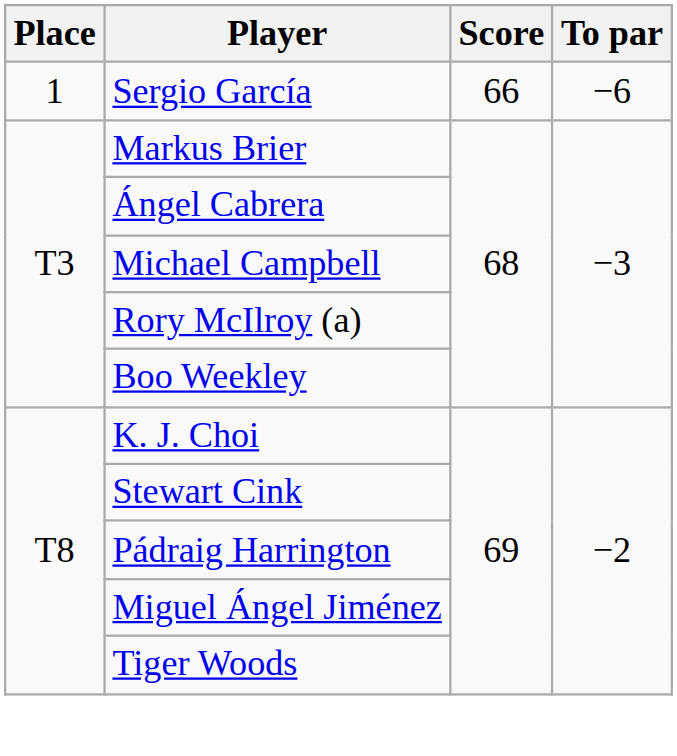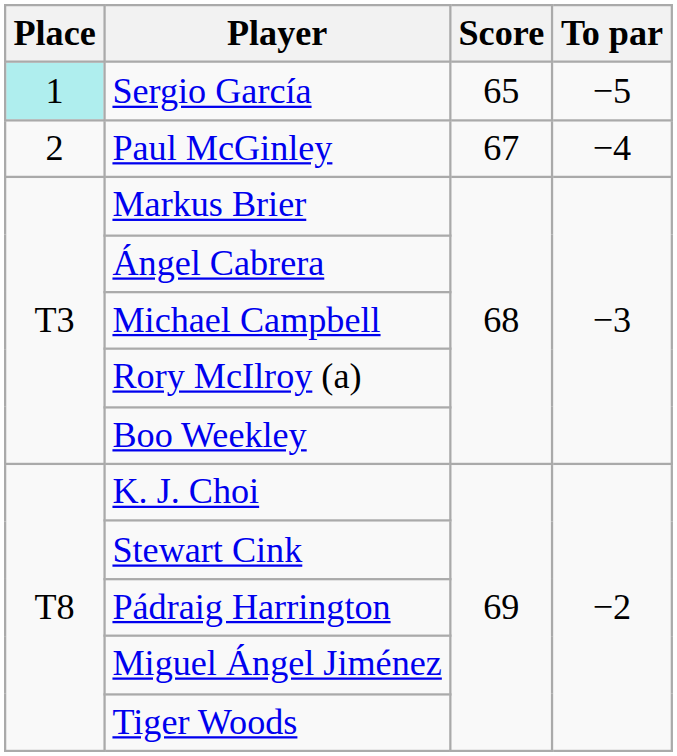Sergio García | Place: no background -> paleturquoise background
Sergio García | Score: 66 -> 65
Sergio García | To par: −6 -> −5
+ row: 2 | Paul McGinley | 67 | −4
